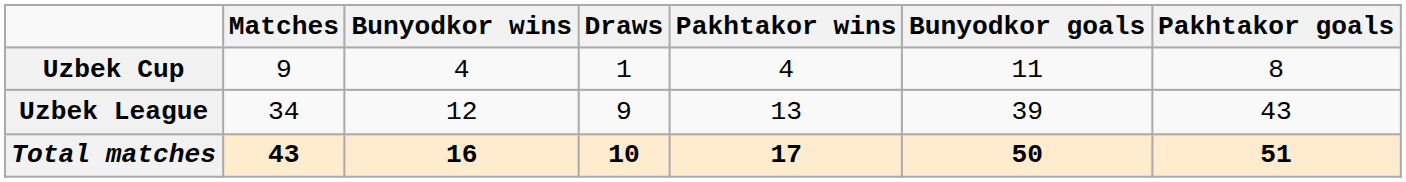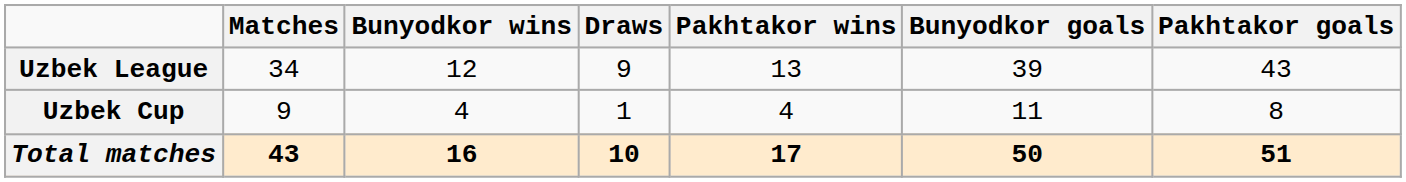rows swapped: Uzbek League <-> Uzbek Cup
